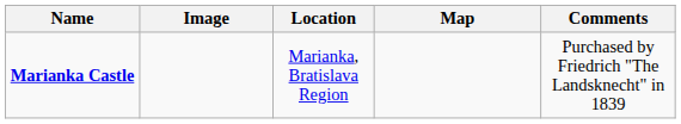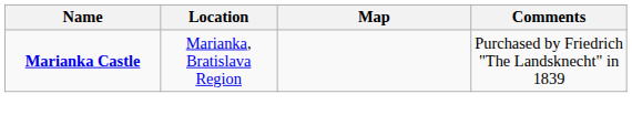- column: Image
